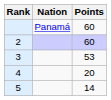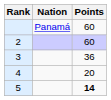3 | Points: 53 -> 36
5 | Points: normal -> bold
